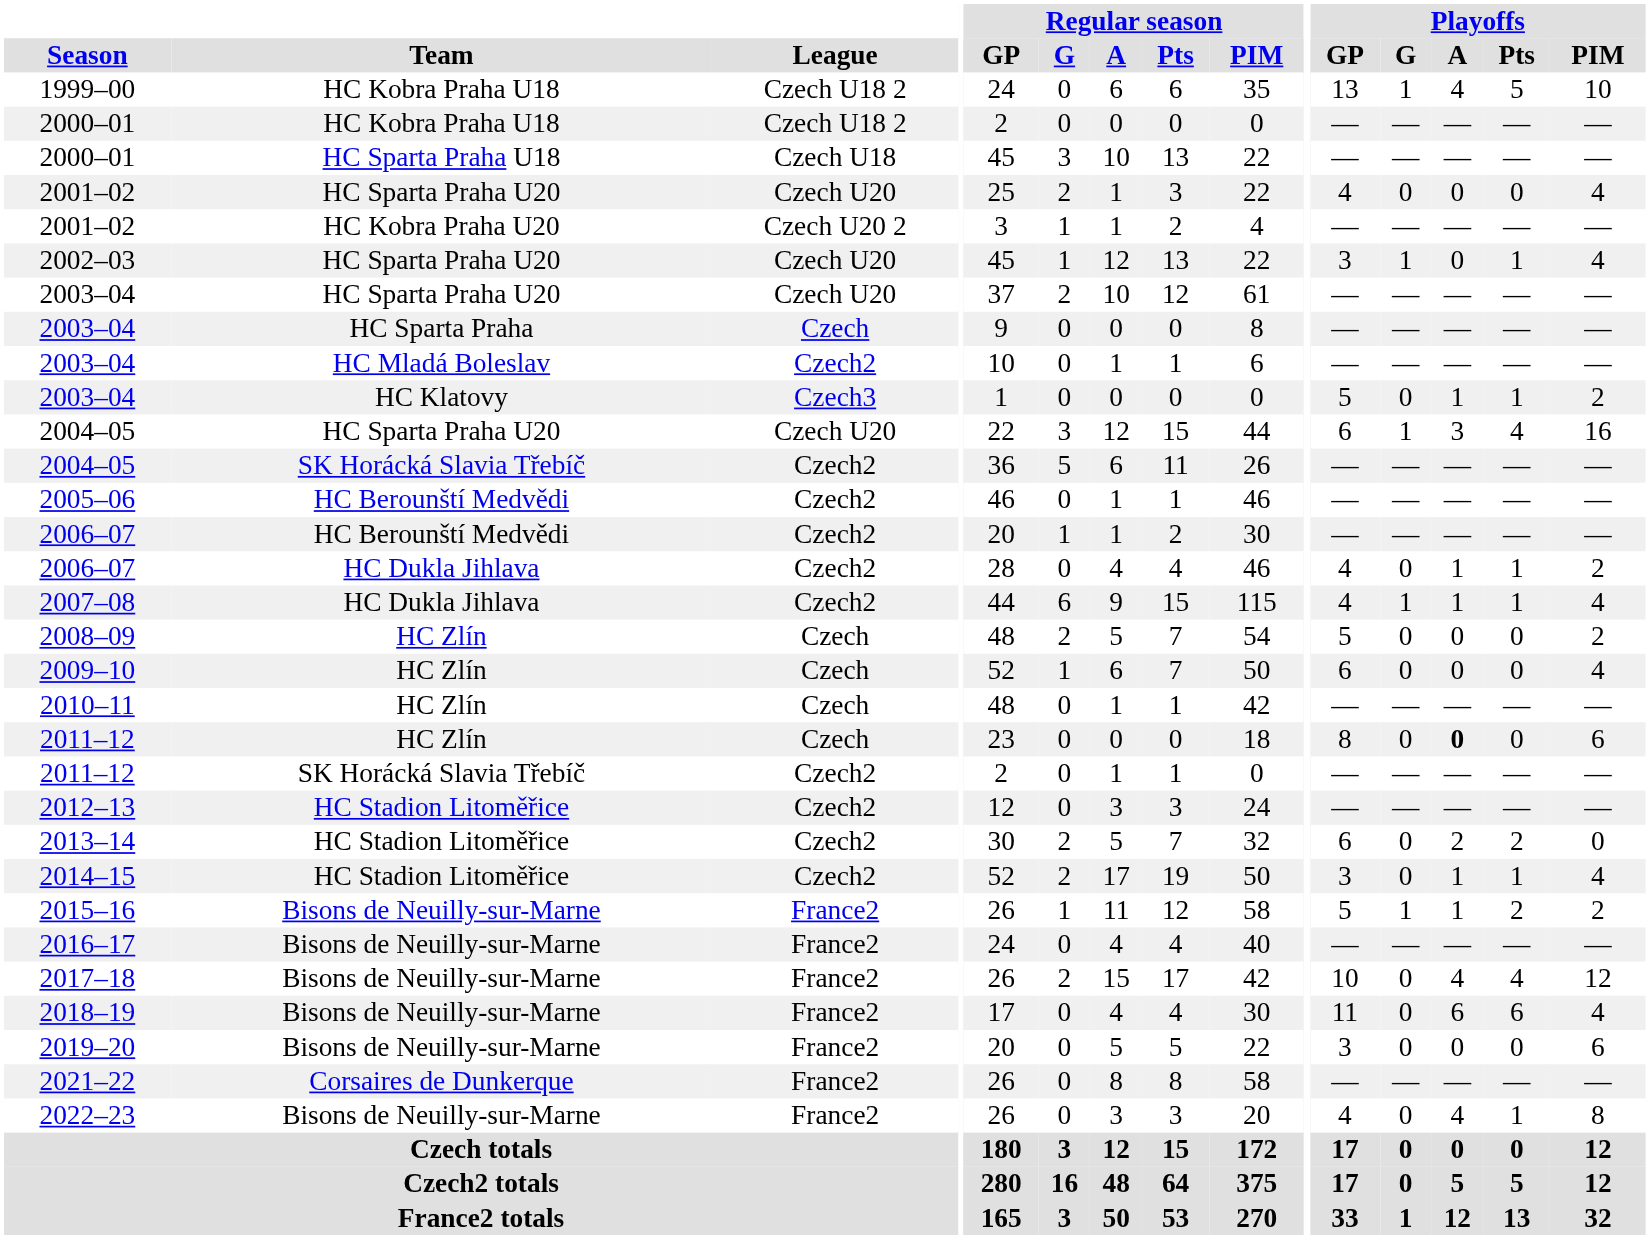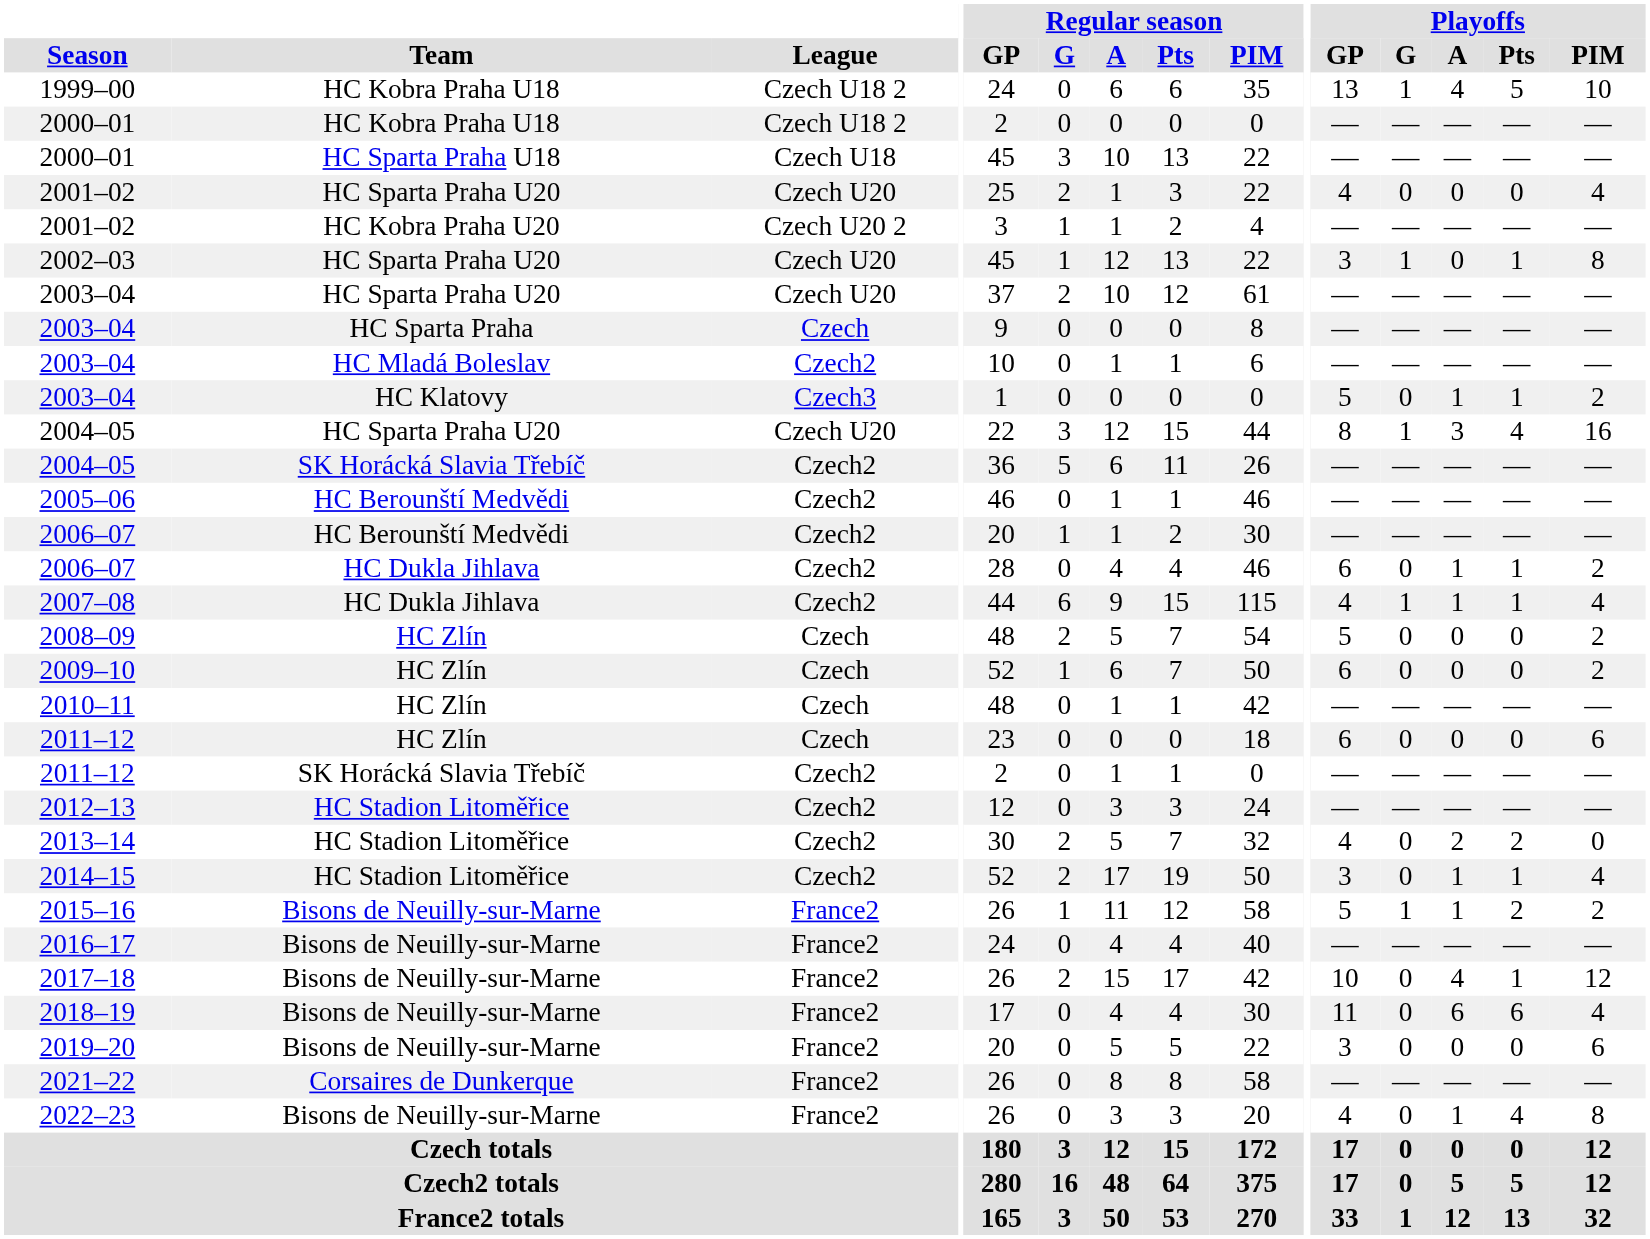2002–03 | Playoffs / PIM: 4 -> 8
2004–05 / HC Sparta Praha U20 | Playoffs / GP: 6 -> 8
2006–07 / HC Dukla Jihlava | Playoffs / GP: 4 -> 6
2009–10 | Playoffs / PIM: 4 -> 2
2011–12 / HC Zlín | Playoffs / GP: 8 -> 6
2011–12 / HC Zlín | Playoffs / A: bold -> normal
2013–14 | Playoffs / GP: 6 -> 4
2017–18 | Playoffs / Pts: 4 -> 1
2022–23 | Playoffs / A: 4 -> 1
2022–23 | Playoffs / Pts: 1 -> 4
